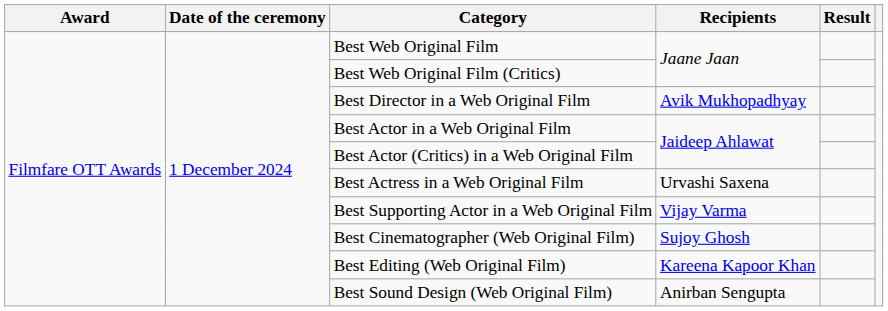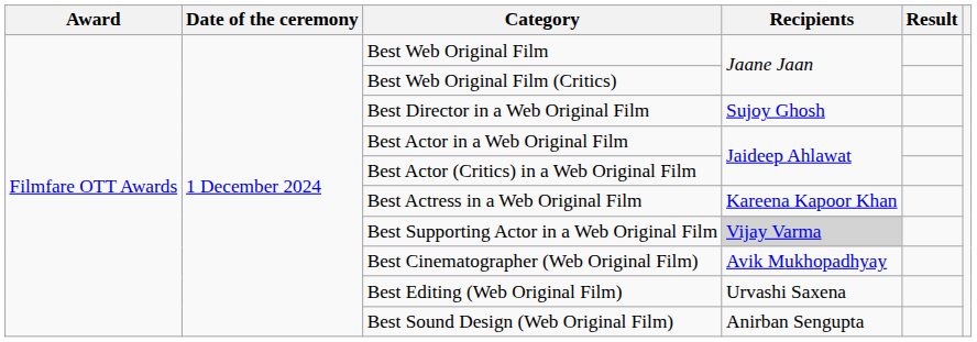Best Director in a Web Original Film | Recipients: Avik Mukhopadhyay -> Sujoy Ghosh
Best Actress in a Web Original Film | Recipients: Urvashi Saxena -> Kareena Kapoor Khan
Best Supporting Actor in a Web Original Film | Recipients: no background -> lightgrey background
Best Cinematographer (Web Original Film) | Recipients: Sujoy Ghosh -> Avik Mukhopadhyay
Best Editing (Web Original Film) | Recipients: Kareena Kapoor Khan -> Urvashi Saxena
